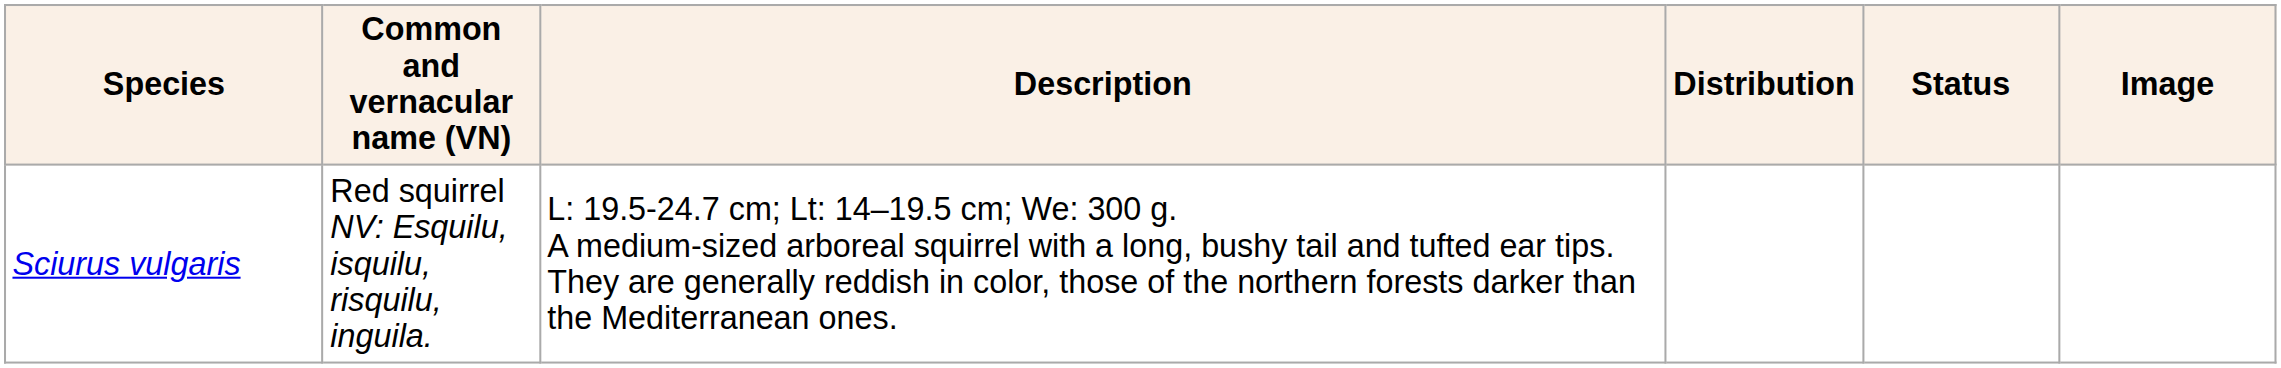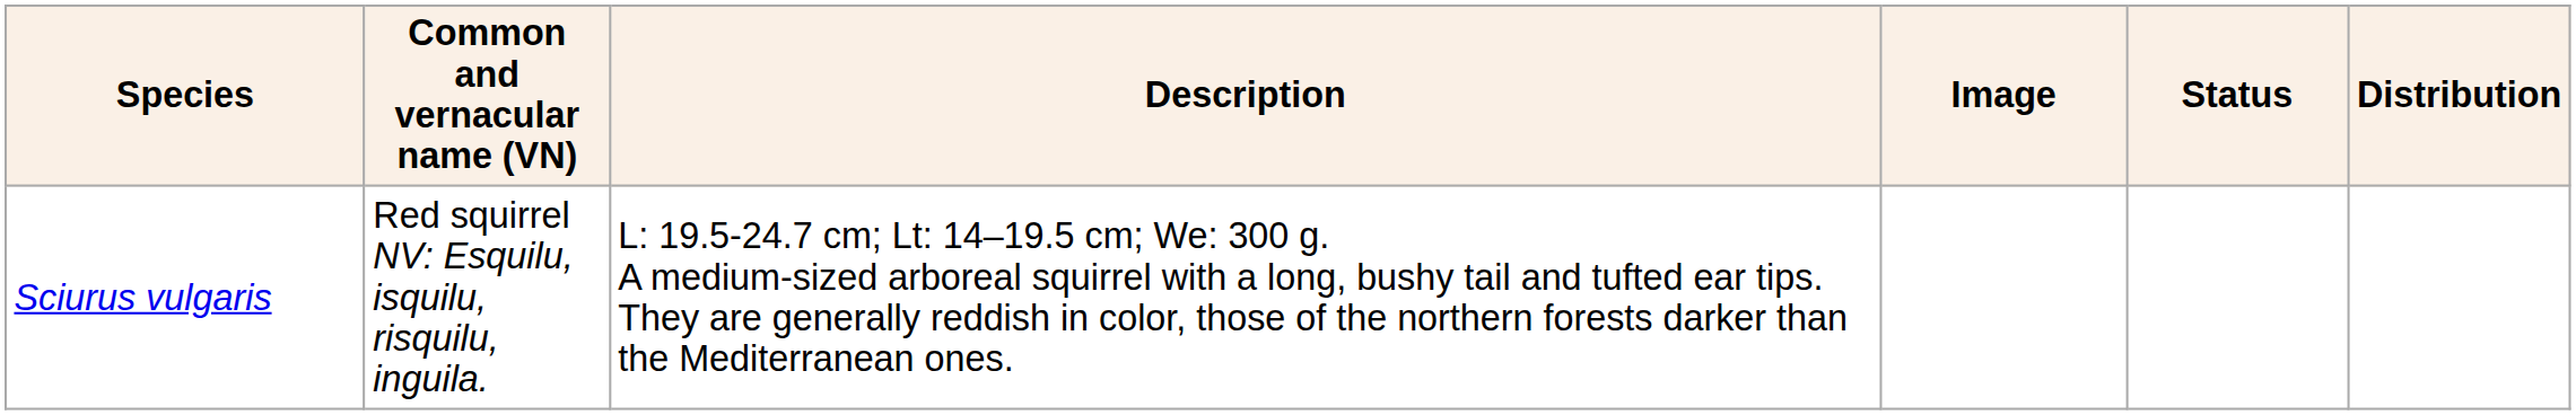columns swapped: Distribution <-> Image
